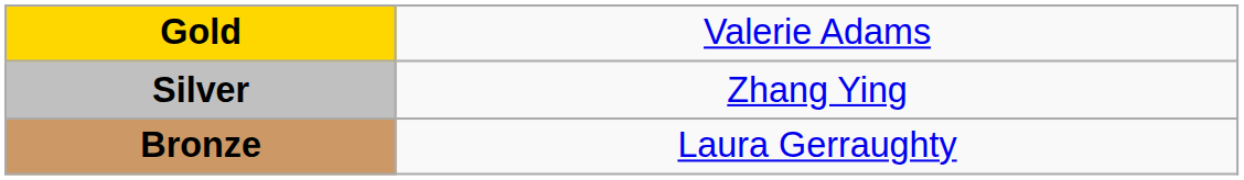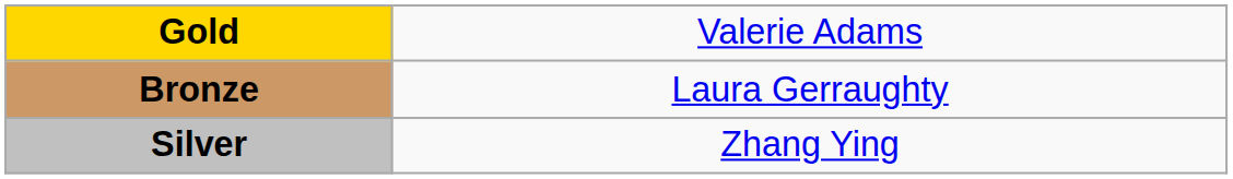rows swapped: Silver <-> Bronze
